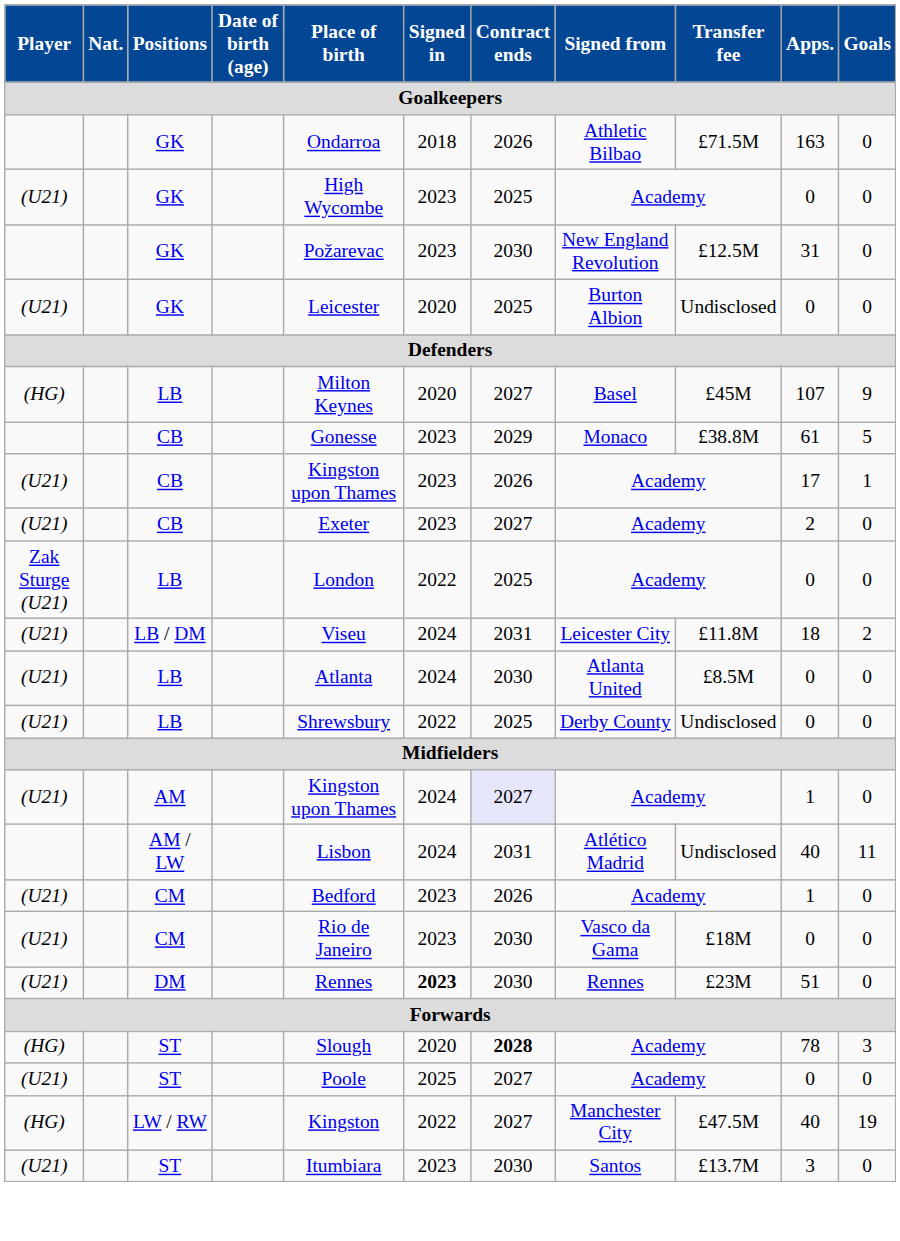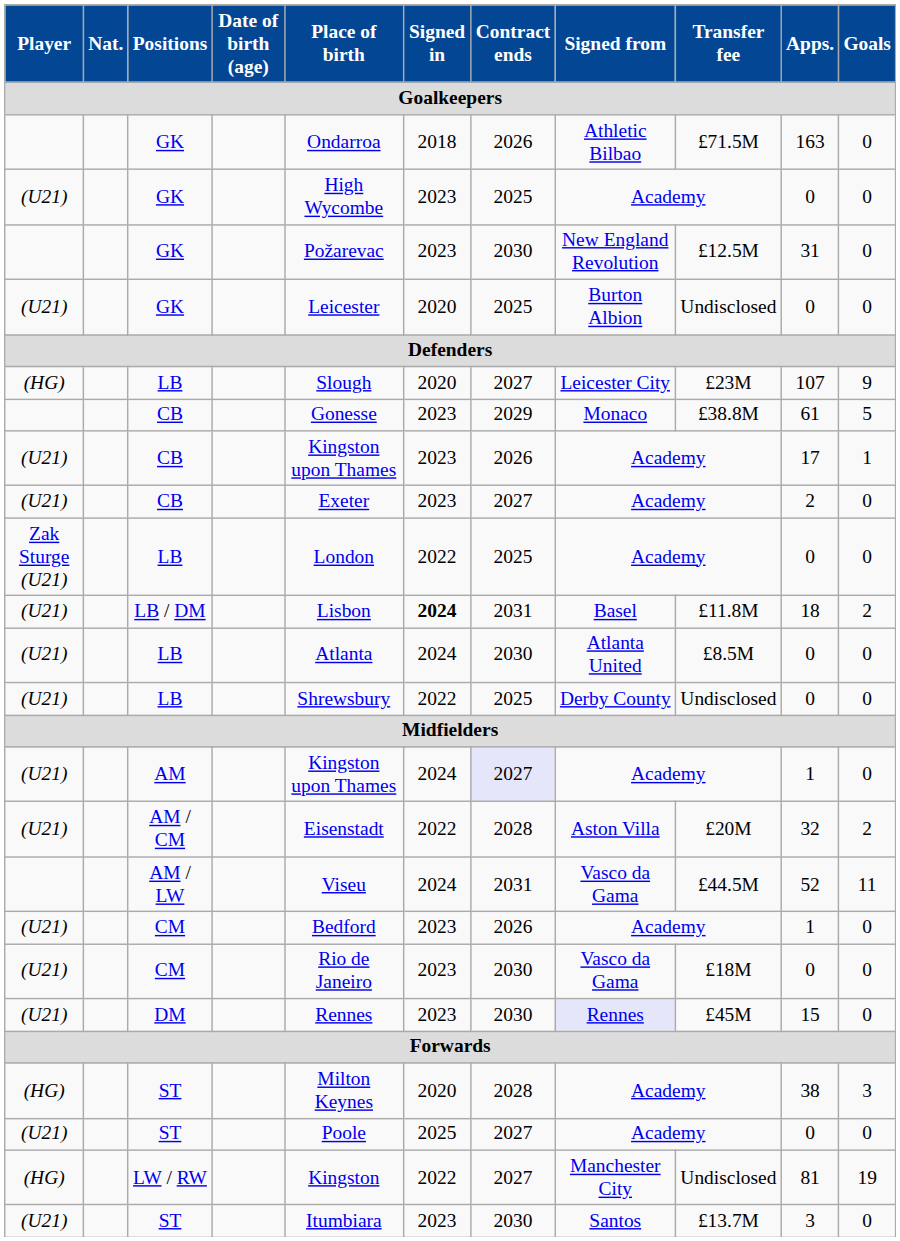(HG) / LB | Place of birth: Milton Keynes -> Slough
(HG) / LB | Signed from: Basel -> Leicester City
(HG) / LB | Transfer fee: £45M -> £23M
LB / DM | Place of birth: Viseu -> Lisbon
LB / DM | Signed in: normal -> bold
LB / DM | Signed from: Leicester City -> Basel
+ row: (U21) | AM / CM | Eisenstadt | 2022 | 2028 | Aston Villa | £20M | 32 | 2
AM / LW | Place of birth: Lisbon -> Viseu
AM / LW | Signed from: Atlético Madrid -> Vasco da Gama
AM / LW | Transfer fee: Undisclosed -> £44.5M
AM / LW | Apps.: 40 -> 52
DM | Signed in: bold -> normal
DM | Signed from: no background -> lavender background
DM | Transfer fee: £23M -> £45M
DM | Apps.: 51 -> 15
(HG) / ST | Place of birth: Slough -> Milton Keynes
(HG) / ST | Contract ends: bold -> normal
(HG) / ST | Apps.: 78 -> 38
LW / RW | Transfer fee: £47.5M -> Undisclosed
LW / RW | Apps.: 40 -> 81
